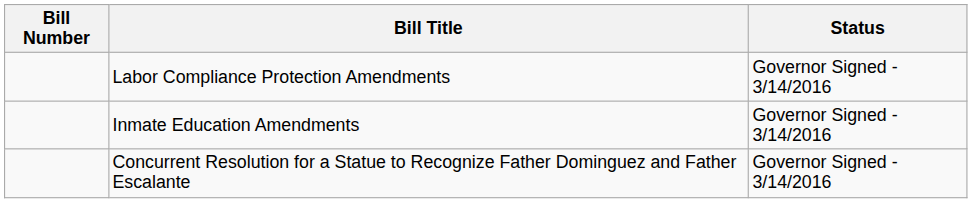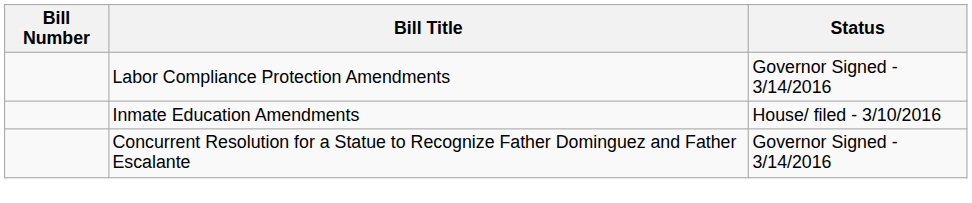Inmate Education Amendments | Status: Governor Signed - 3/14/2016 -> House/ filed - 3/10/2016
